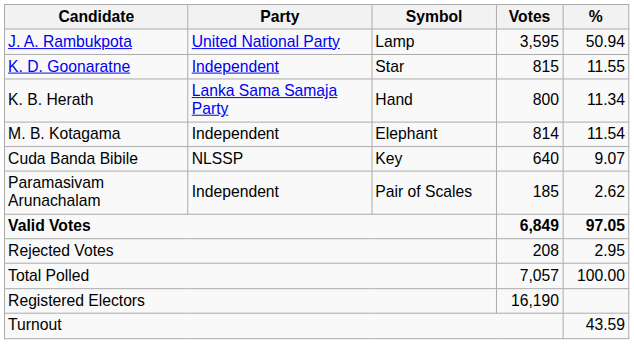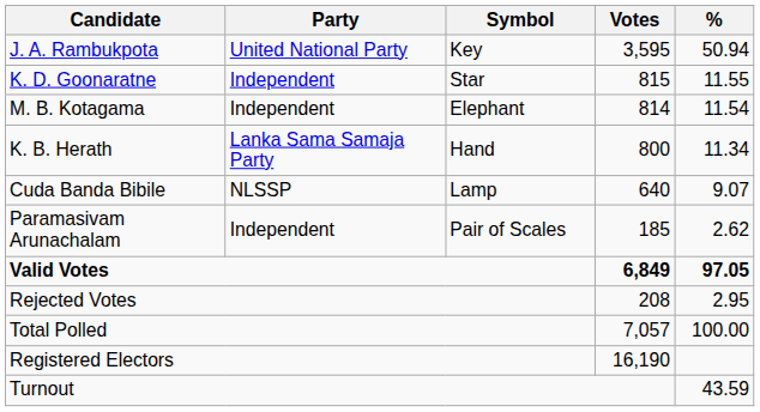J. A. Rambukpota | Symbol: Lamp -> Key
rows swapped: M. B. Kotagama <-> K. B. Herath
Cuda Banda Bibile | Symbol: Key -> Lamp
